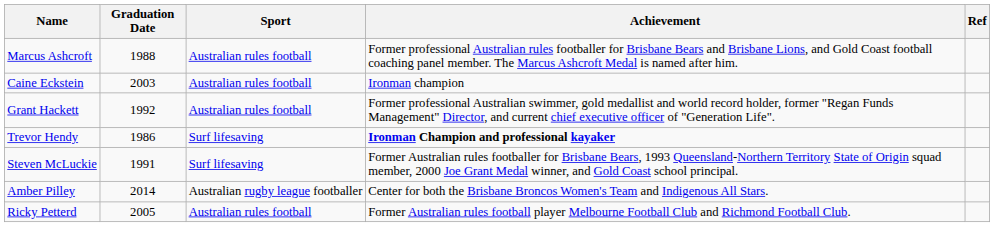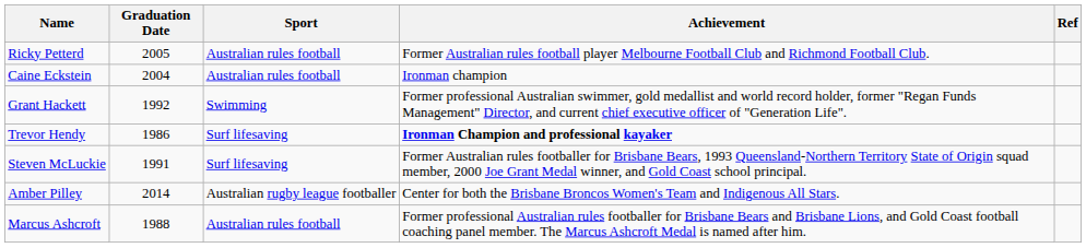rows swapped: Marcus Ashcroft <-> Ricky Petterd
Caine Eckstein | Graduation Date: 2003 -> 2004
Grant Hackett | Sport: Australian rules football -> Swimming
